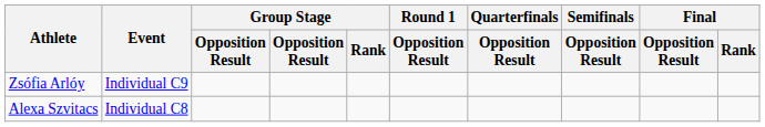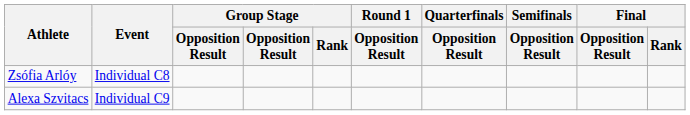Zsófia Arlóy | Event: Individual C9 -> Individual C8
Alexa Szvitacs | Event: Individual C8 -> Individual C9
